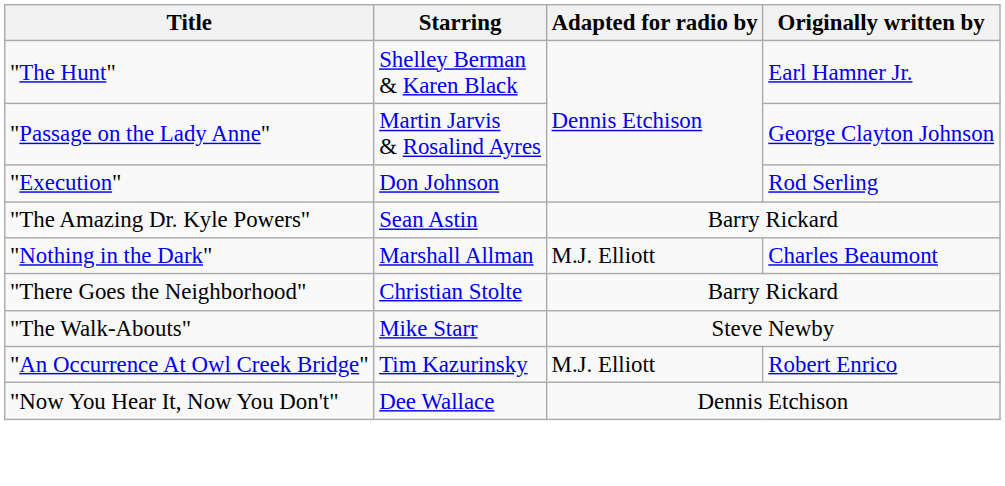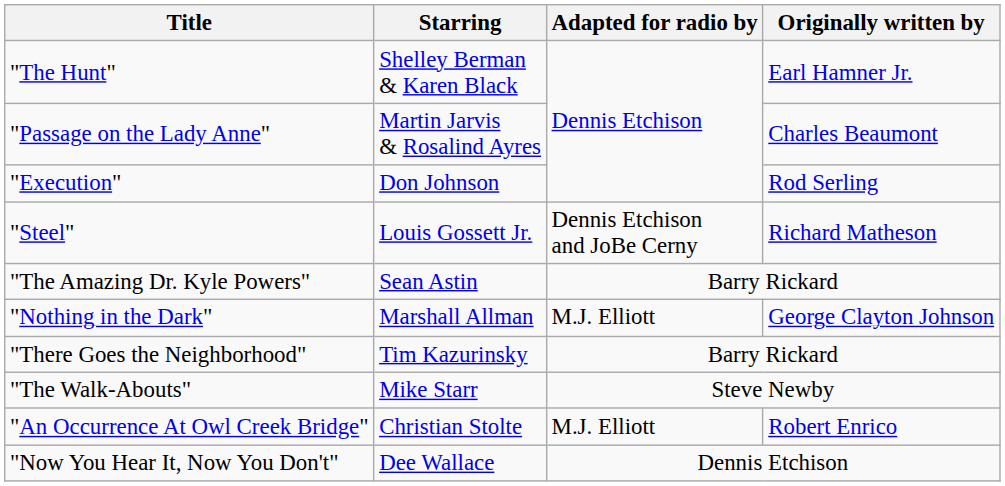"Passage on the Lady Anne" | Originally written by: George Clayton Johnson -> Charles Beaumont
+ row: "Steel" | Louis Gossett Jr. | Dennis Etchison and JoBe Cerny | Richard Matheson
"Nothing in the Dark" | Originally written by: Charles Beaumont -> George Clayton Johnson
"There Goes the Neighborhood" | Starring: Christian Stolte -> Tim Kazurinsky
"An Occurrence At Owl Creek Bridge" | Starring: Tim Kazurinsky -> Christian Stolte
